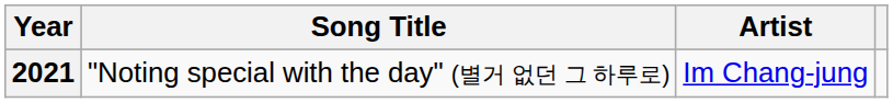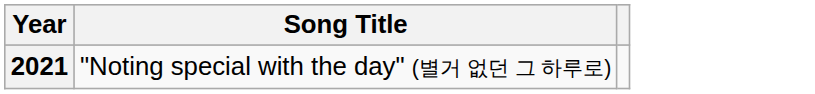- column: Artist | Im Chang-jung
